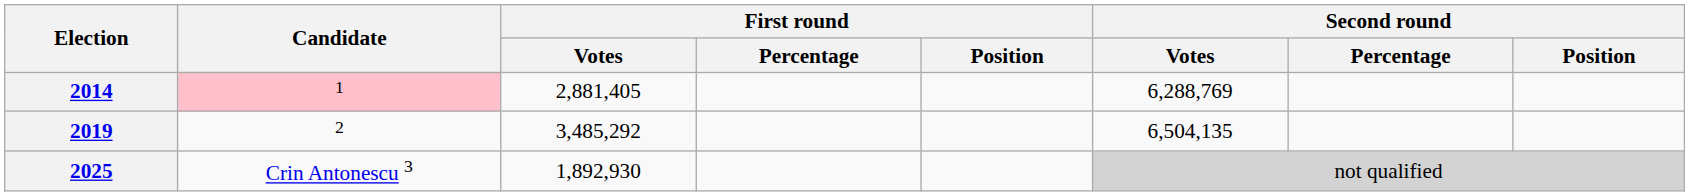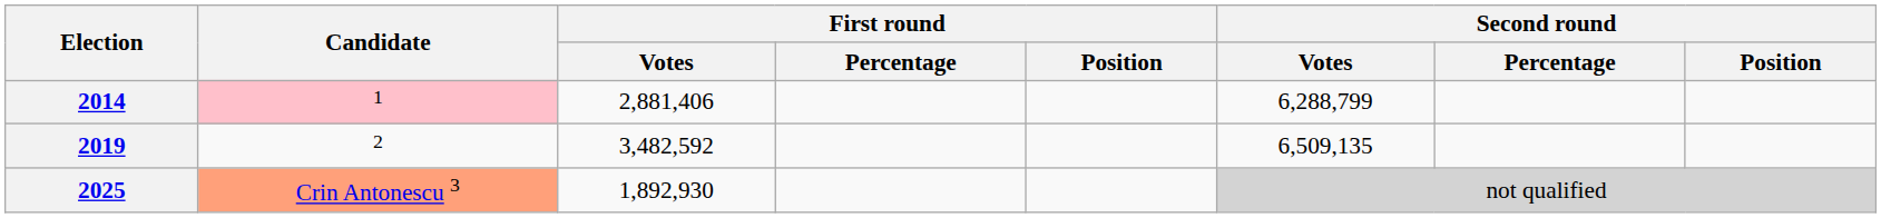2014 | First round / Votes: 2,881,405 -> 2,881,406
2014 | Second round / Votes: 6,288,769 -> 6,288,799
2019 | First round / Votes: 3,485,292 -> 3,482,592
2019 | Second round / Votes: 6,504,135 -> 6,509,135
2025 | Candidate: no background -> lightsalmon background
